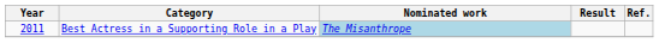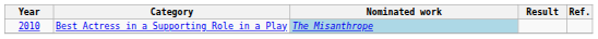Best Actress in a Supporting Role in a Play | Year: 2011 -> 2010
